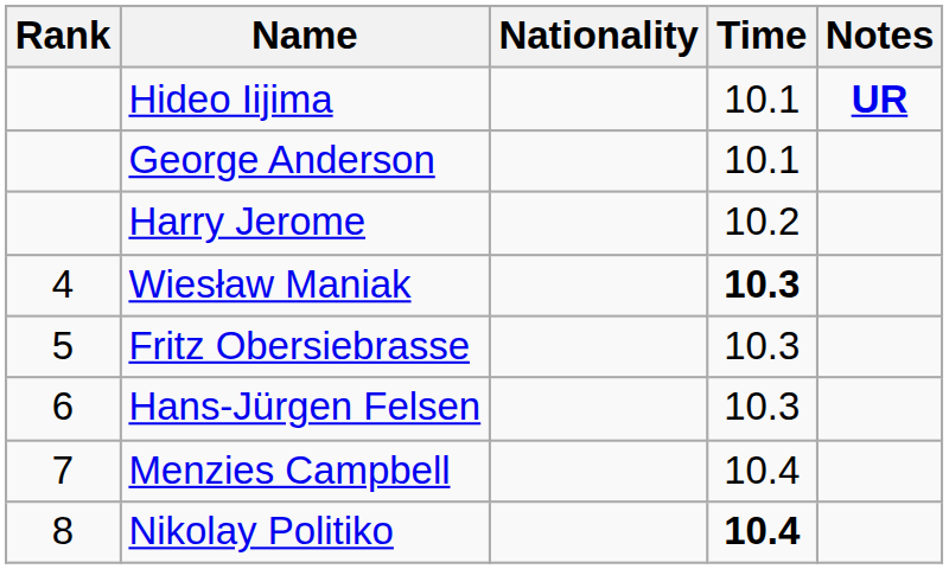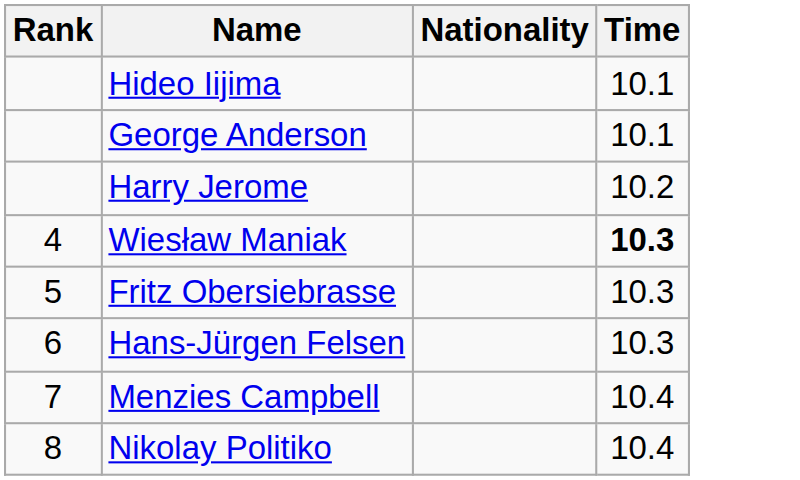- column: Notes | UR
Nikolay Politiko | Time: bold -> normal
